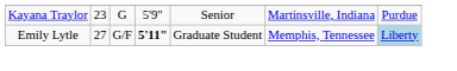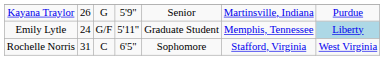Kayana Traylor | column 2: 23 -> 26
Emily Lytle | column 2: 27 -> 24
Emily Lytle | column 4: bold -> normal
+ row: Rochelle Norris | 31 | C | 6'5" | Sophomore | Stafford, Virginia | West Virginia
